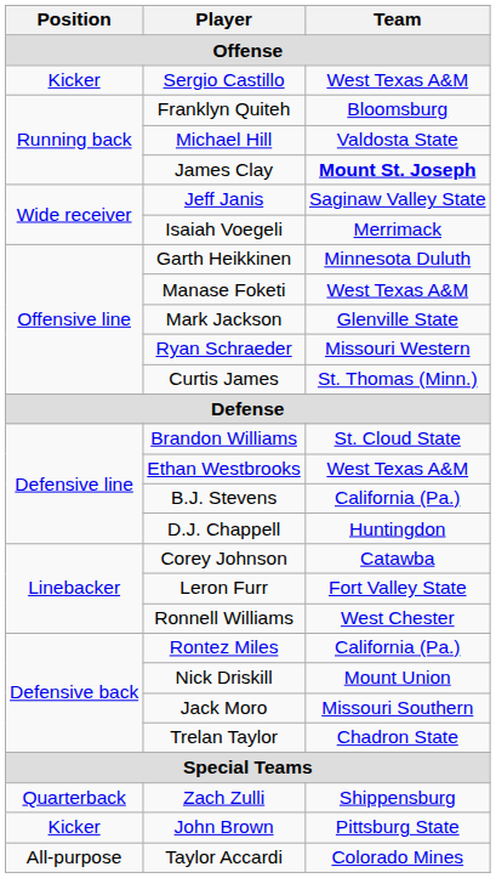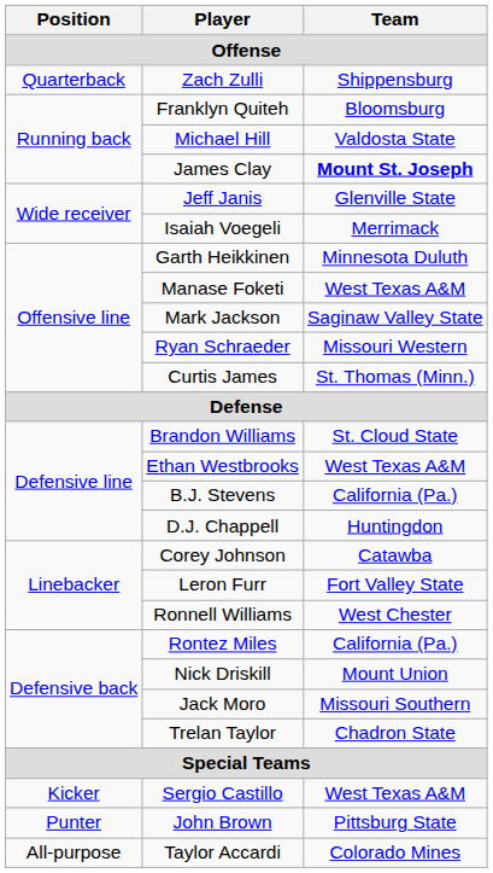rows swapped: Zach Zulli <-> Sergio Castillo
Jeff Janis | Team: Saginaw Valley State -> Glenville State
Mark Jackson | Team: Glenville State -> Saginaw Valley State
John Brown | Position: Kicker -> Punter
